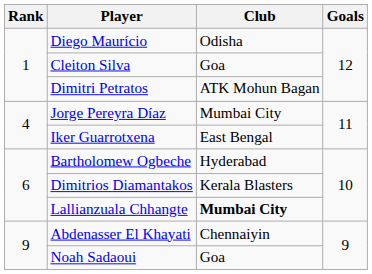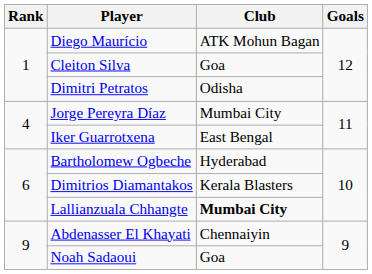Diego Maurício | Club: Odisha -> ATK Mohun Bagan
Dimitri Petratos | Club: ATK Mohun Bagan -> Odisha
